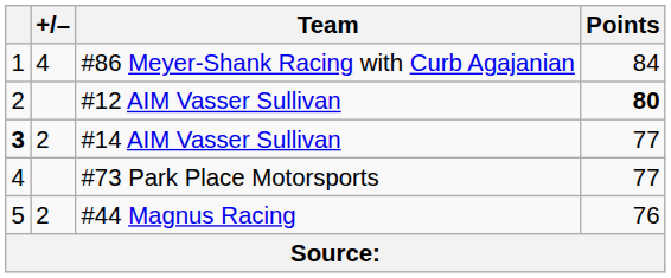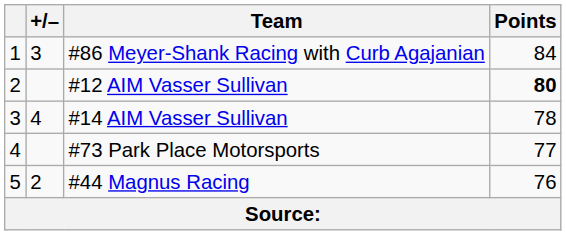#86 Meyer-Shank Racing with Curb Agajanian | +/–: 4 -> 3
#14 AIM Vasser Sullivan | column 1: bold -> normal
#14 AIM Vasser Sullivan | +/–: 2 -> 4
#14 AIM Vasser Sullivan | Points: 77 -> 78
